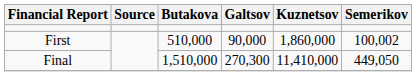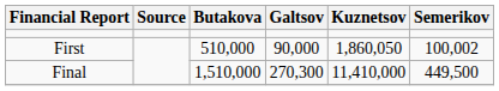First | Kuznetsov: 1,860,000 -> 1,860,050
Final | Semerikov: 449,050 -> 449,500
